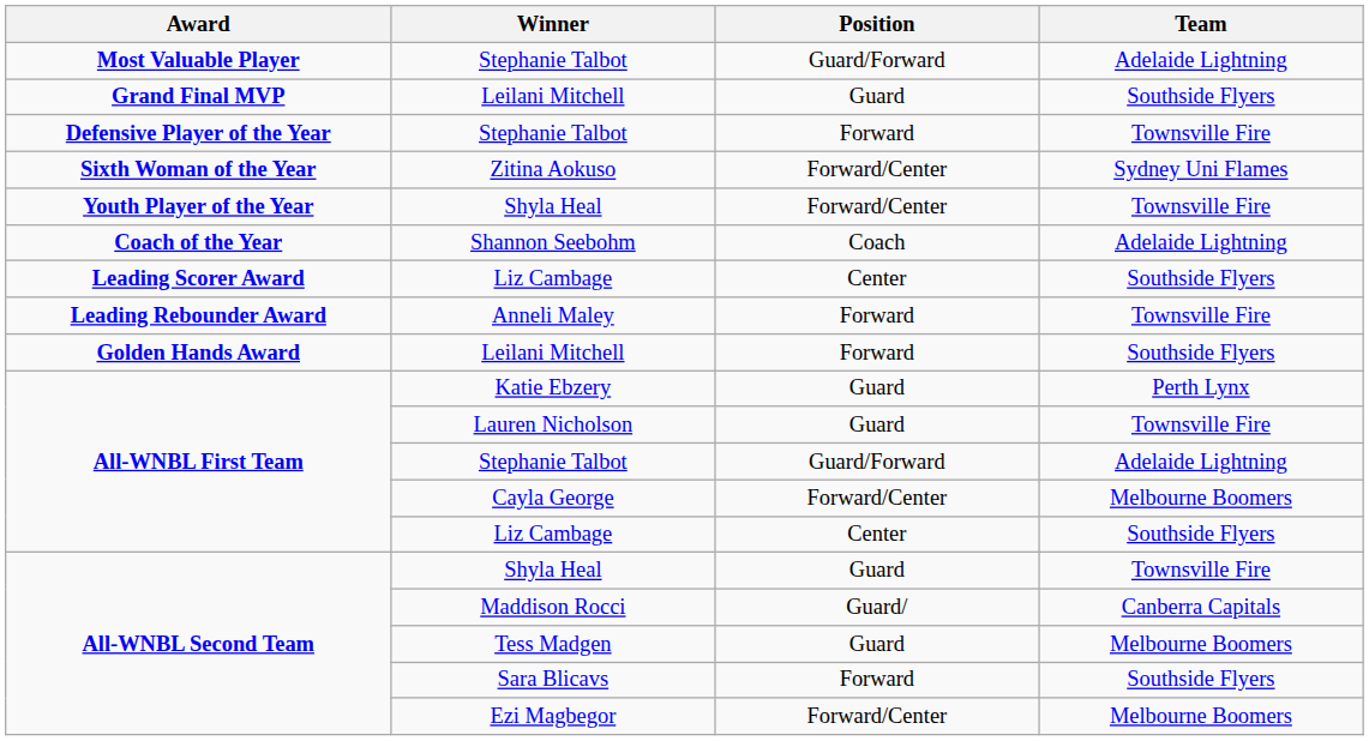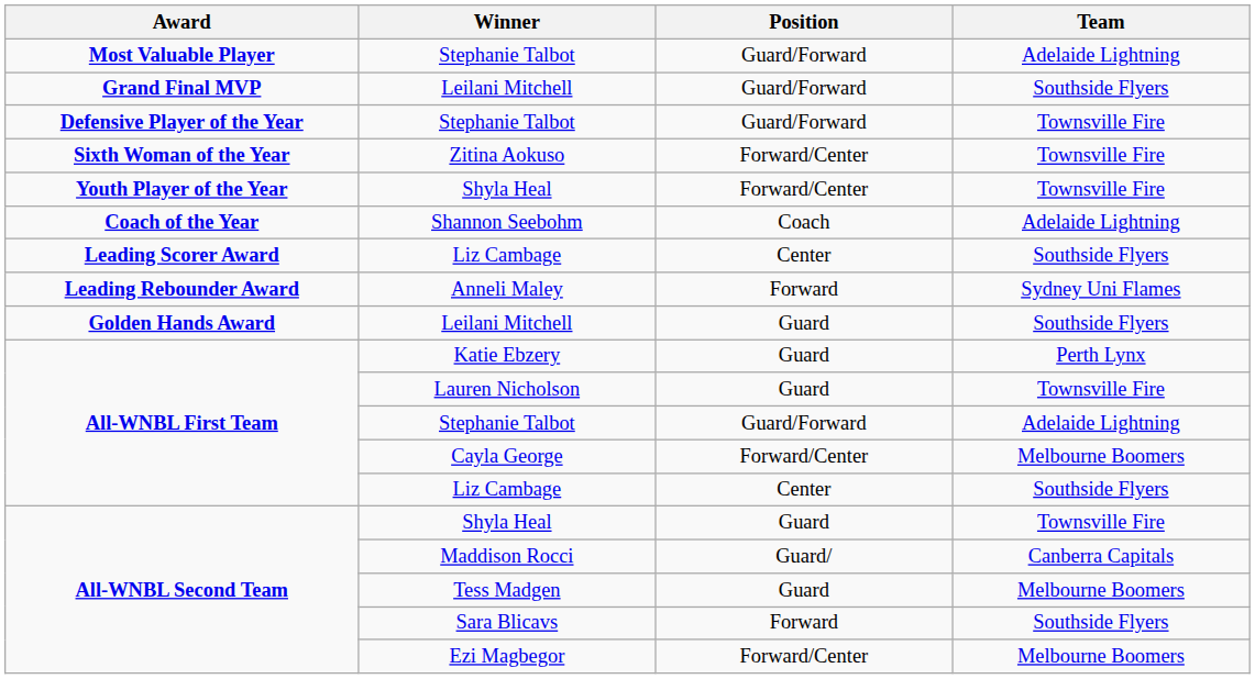Grand Final MVP / Leilani Mitchell | Position: Guard -> Guard/Forward
Defensive Player of the Year / Stephanie Talbot | Position: Forward -> Guard/Forward
Zitina Aokuso | Team: Sydney Uni Flames -> Townsville Fire
Anneli Maley | Team: Townsville Fire -> Sydney Uni Flames
Golden Hands Award / Leilani Mitchell | Position: Forward -> Guard
